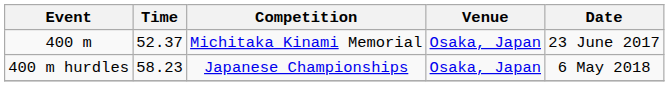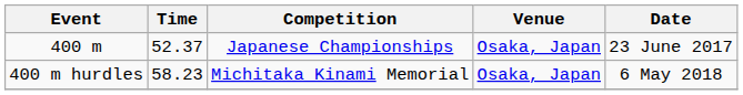400 m | Competition: Michitaka Kinami Memorial -> Japanese Championships
400 m hurdles | Competition: Japanese Championships -> Michitaka Kinami Memorial
